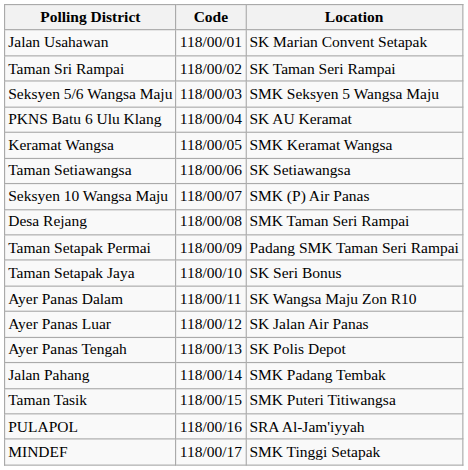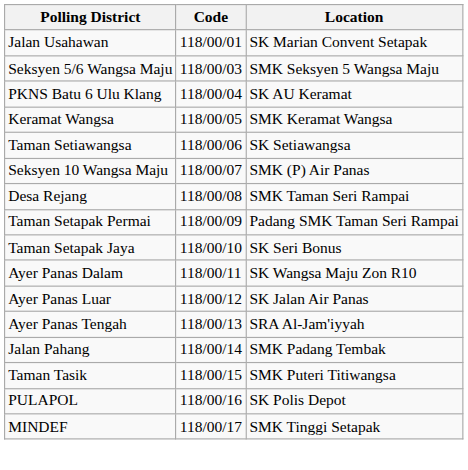- row: Taman Sri Rampai | 118/00/02 | SK Taman Seri Rampai
Ayer Panas Tengah | Location: SK Polis Depot -> SRA Al-Jam'iyyah
PULAPOL | Location: SRA Al-Jam'iyyah -> SK Polis Depot
